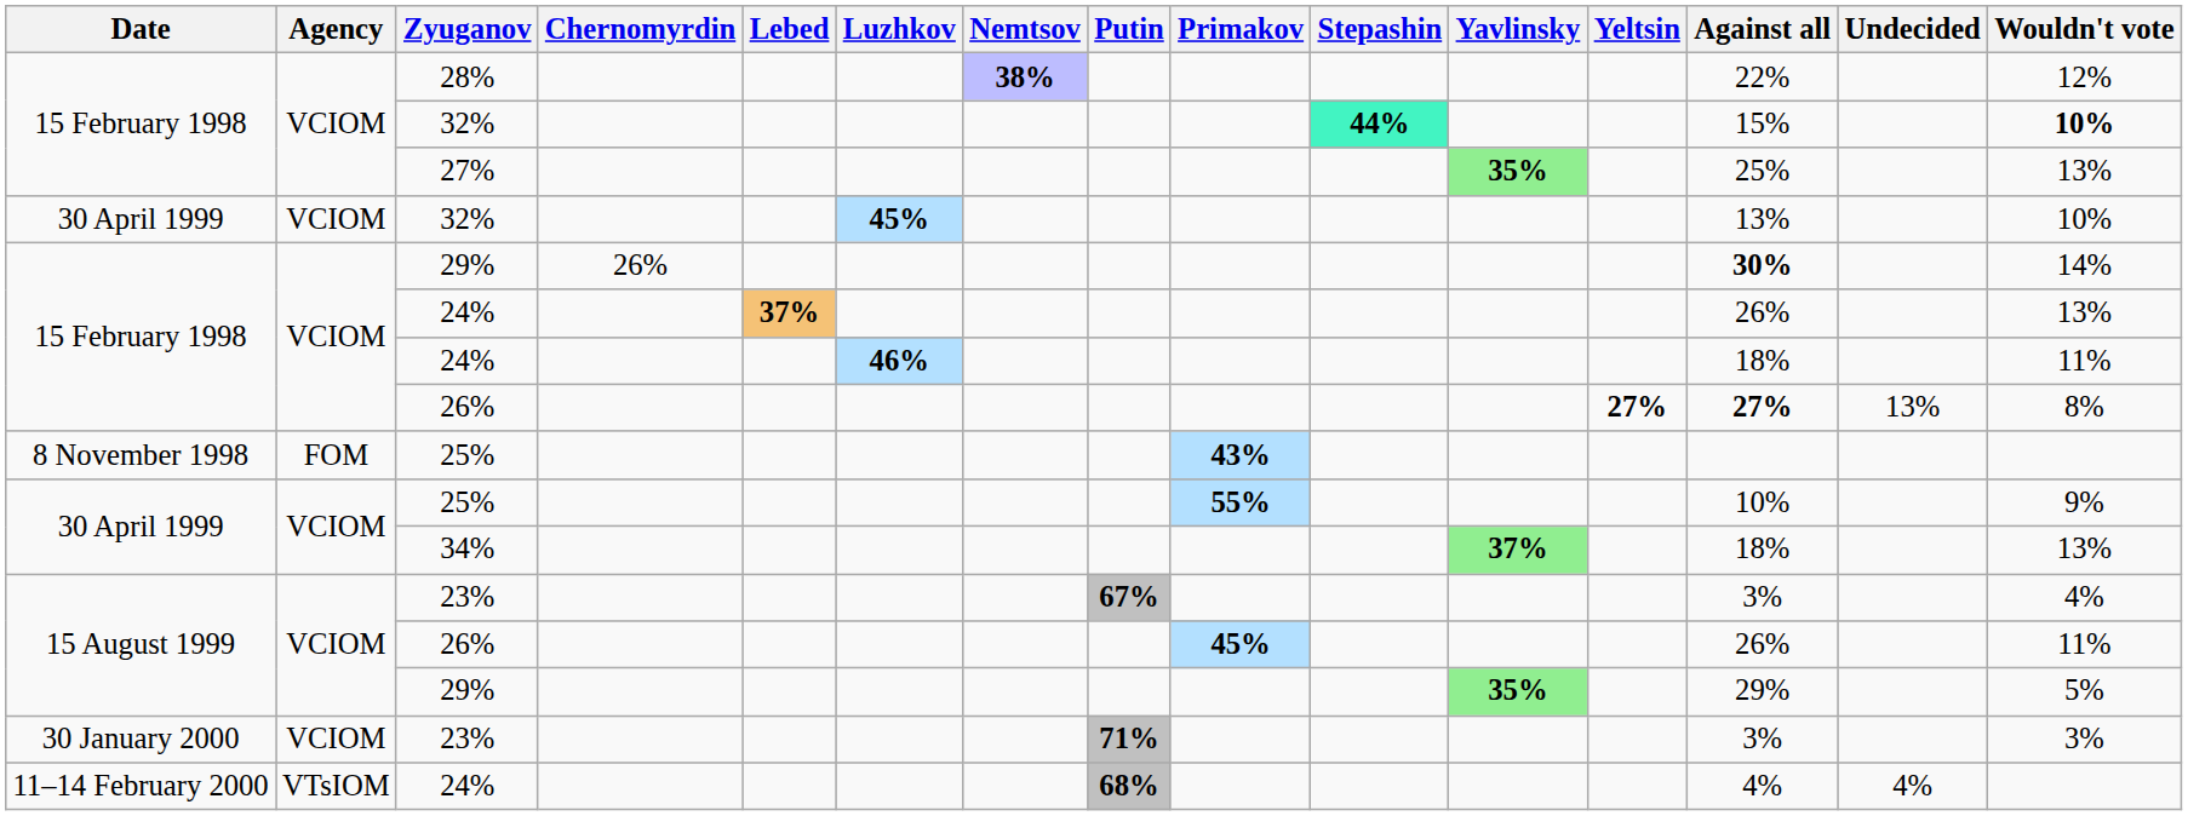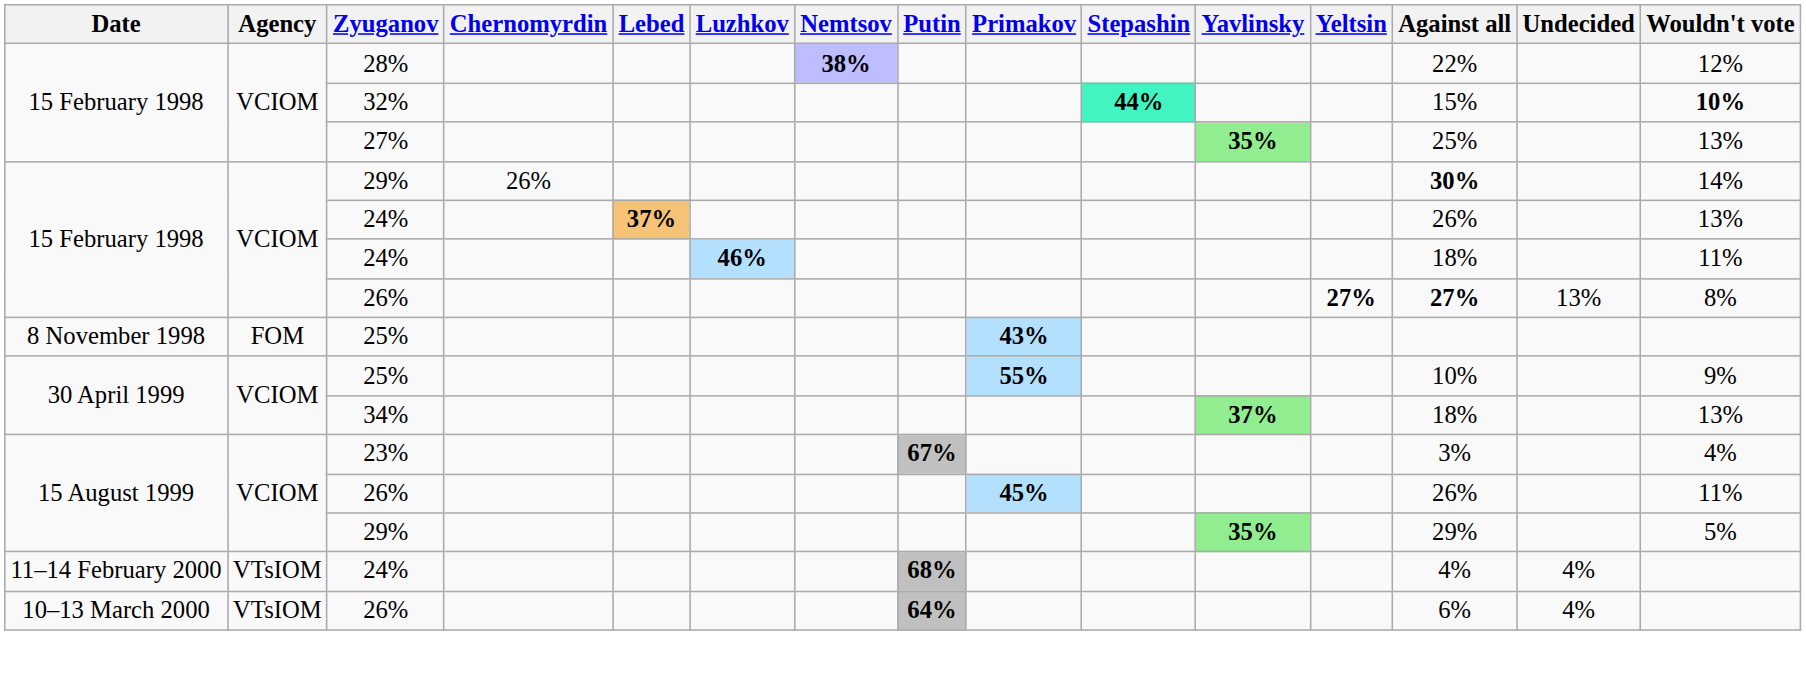- row: 30 April 1999 | VCIOM | 32% | 45% | 13% | 10%
- row: 30 January 2000 | VCIOM | 23% | 71% | 3% | 3%
+ row: 10–13 March 2000 | VTsIOM | 26% | 64% | 6% | 4%
